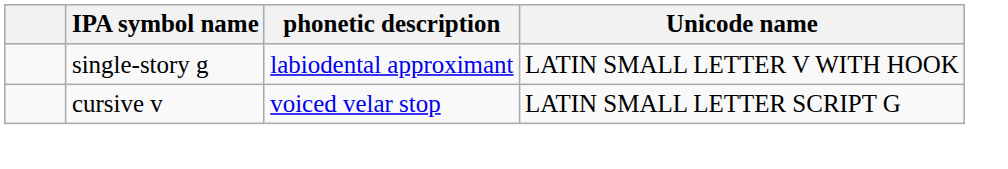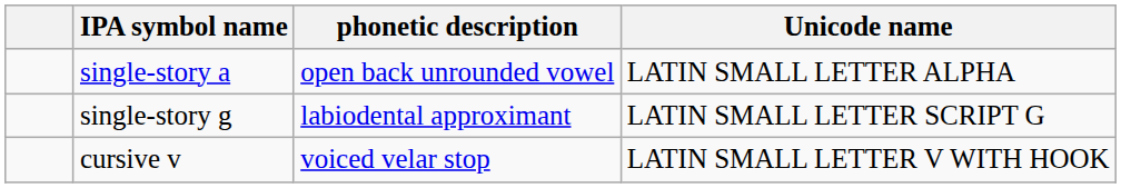+ row: single-story a | open back unrounded vowel | LATIN SMALL LETTER ALPHA
single-story g | Unicode name: LATIN SMALL LETTER V WITH HOOK -> LATIN SMALL LETTER SCRIPT G
cursive v | Unicode name: LATIN SMALL LETTER SCRIPT G -> LATIN SMALL LETTER V WITH HOOK
